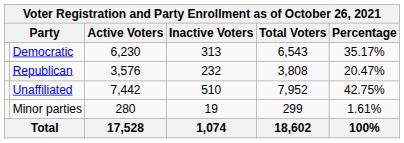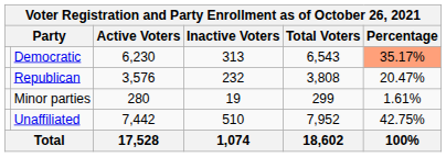Democratic | Percentage: no background -> lightsalmon background
rows swapped: Unaffiliated <-> Minor parties
